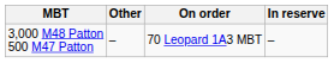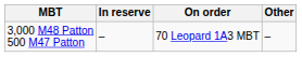columns swapped: In reserve <-> Other
